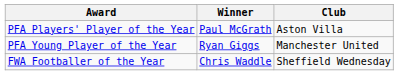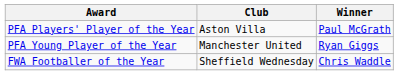columns swapped: Winner <-> Club
